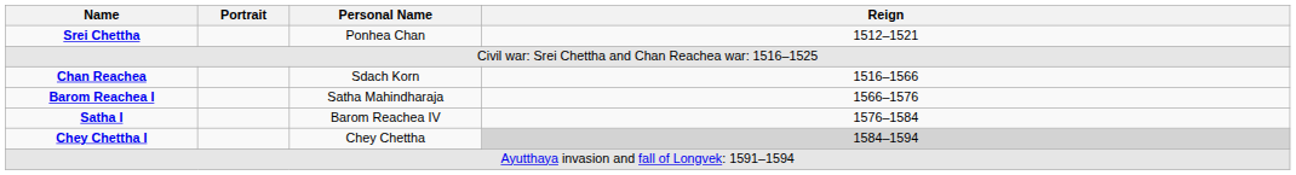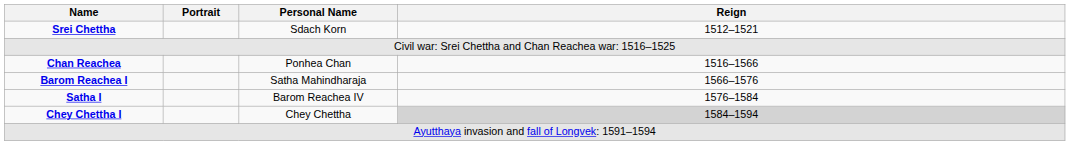Srei Chettha | Personal Name: Ponhea Chan -> Sdach Korn
Chan Reachea | Personal Name: Sdach Korn -> Ponhea Chan
